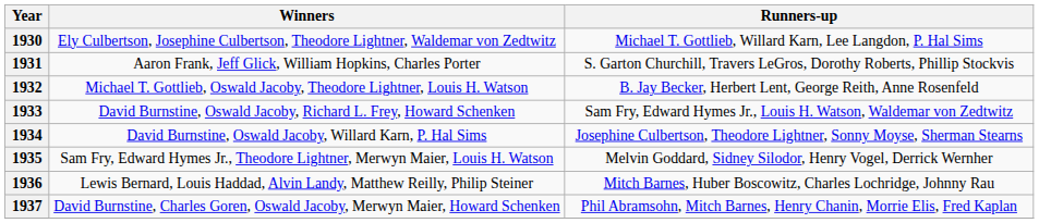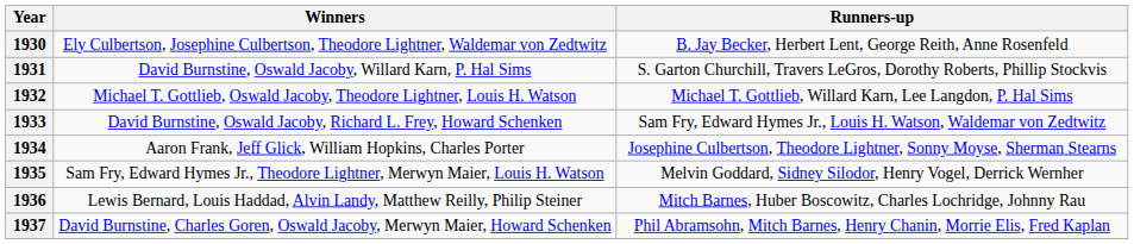1930 | Runners-up: Michael T. Gottlieb, Willard Karn, Lee Langdon, P. Hal Sims -> B. Jay Becker, Herbert Lent, George Reith, Anne Rosenfeld
1931 | Winners: Aaron Frank, Jeff Glick, William Hopkins, Charles Porter -> David Burnstine, Oswald Jacoby, Willard Karn, P. Hal Sims
1932 | Runners-up: B. Jay Becker, Herbert Lent, George Reith, Anne Rosenfeld -> Michael T. Gottlieb, Willard Karn, Lee Langdon, P. Hal Sims
1934 | Winners: David Burnstine, Oswald Jacoby, Willard Karn, P. Hal Sims -> Aaron Frank, Jeff Glick, William Hopkins, Charles Porter
